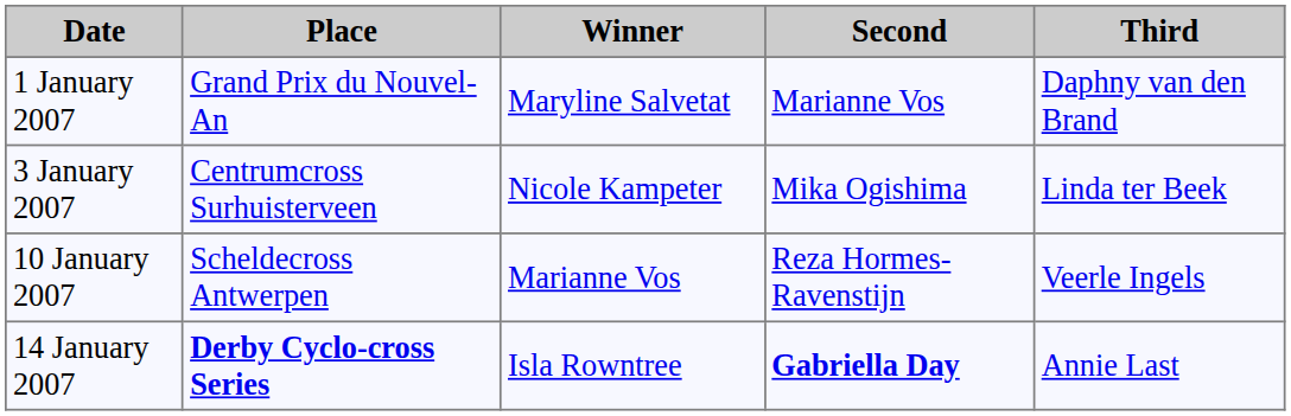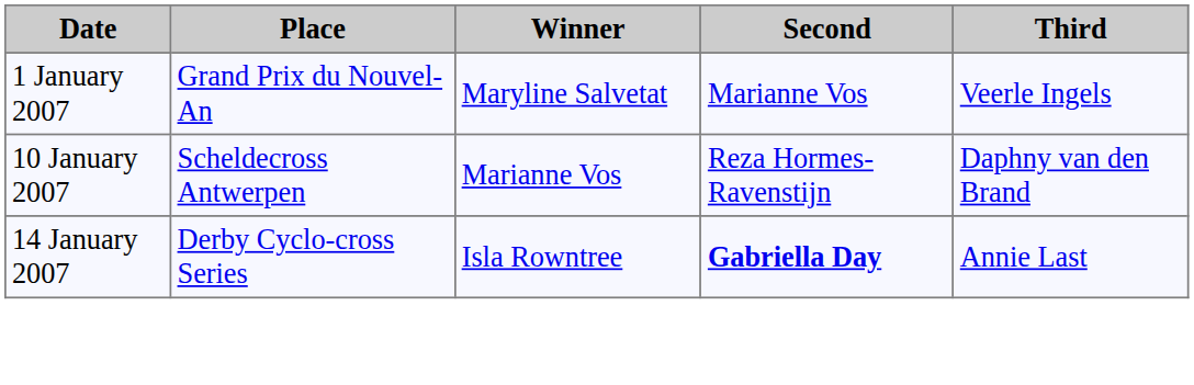1 January 2007 | Third: Daphny van den Brand -> Veerle Ingels
- row: 3 January 2007 | Centrumcross Surhuisterveen | Nicole Kampeter | Mika Ogishima | Linda ter Beek
10 January 2007 | Third: Veerle Ingels -> Daphny van den Brand
14 January 2007 | Place: bold -> normal
